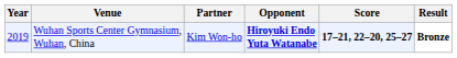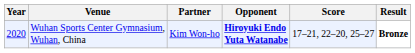Wuhan Sports Center Gymnasium, Wuhan, China | Year: 2019 -> 2020
Wuhan Sports Center Gymnasium, Wuhan, China | Score: bold -> normal
